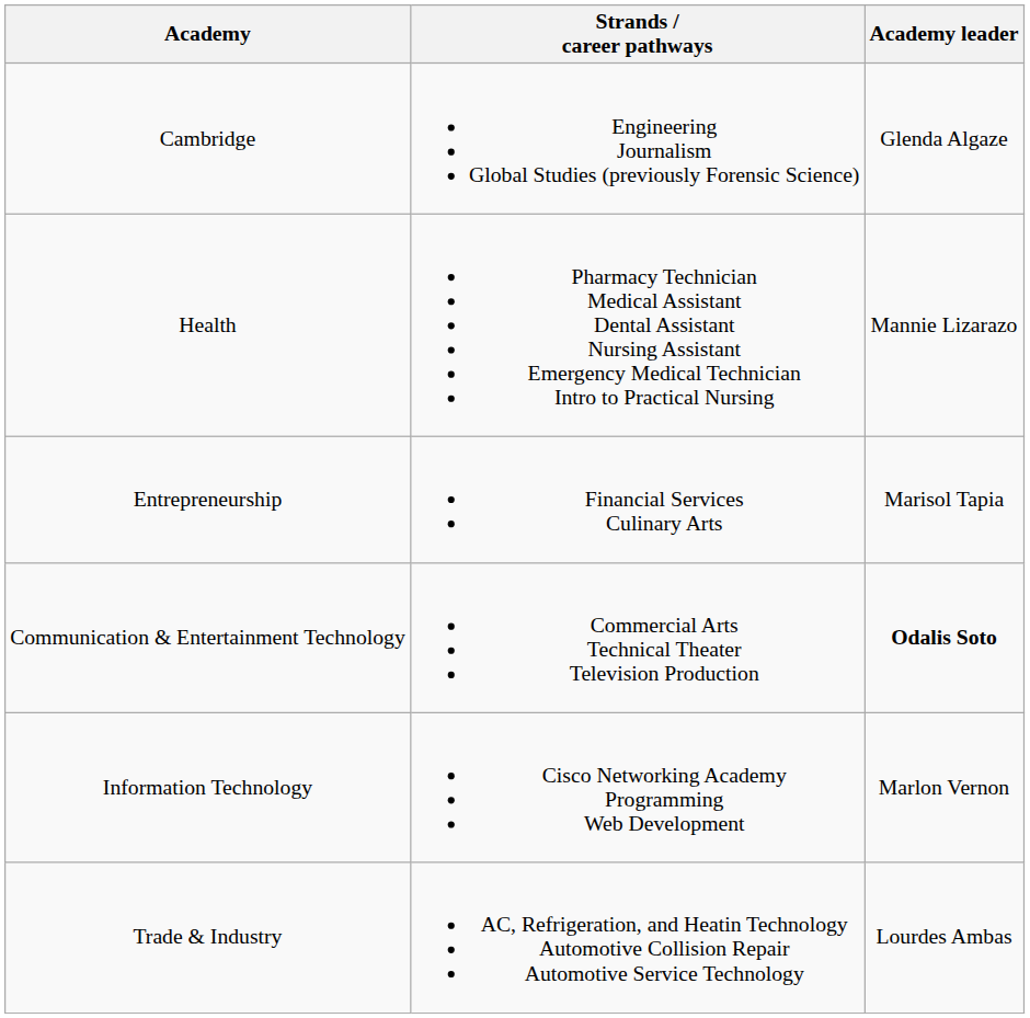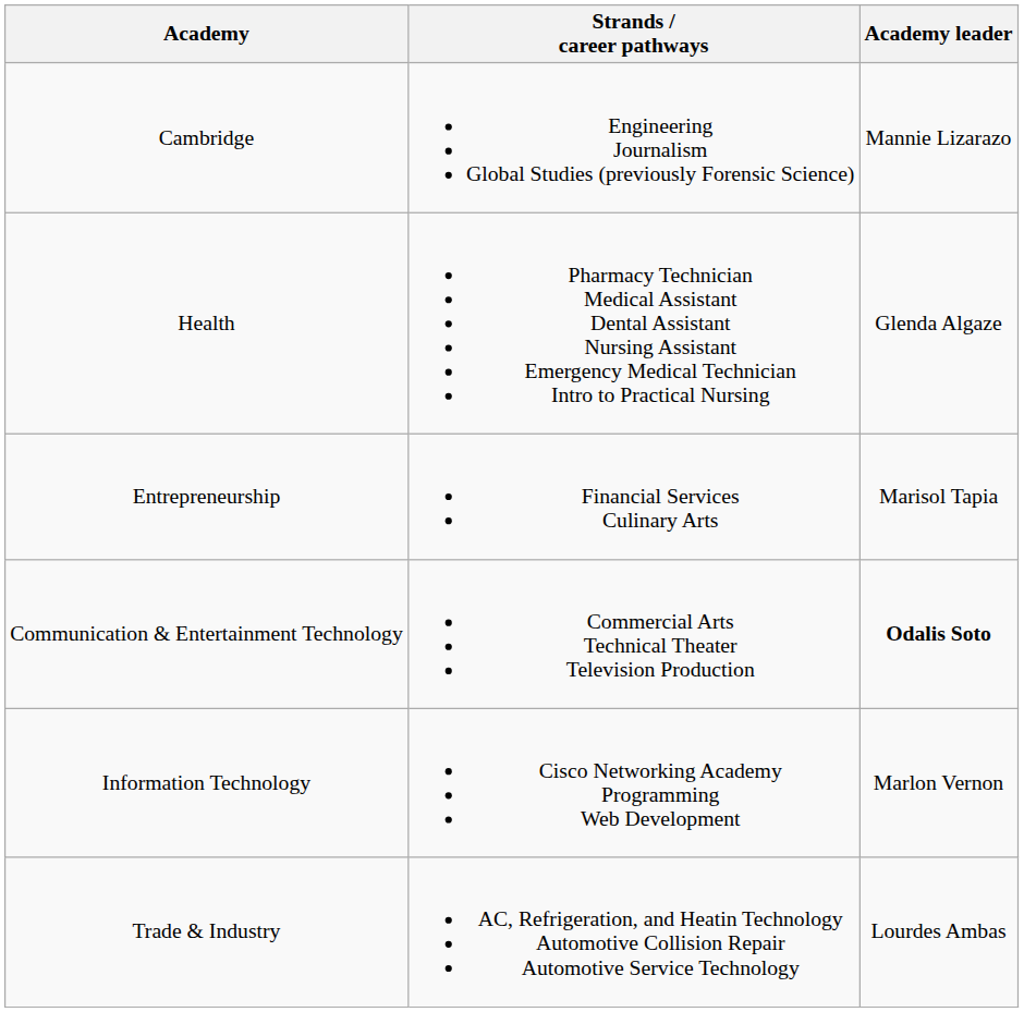Cambridge | Academy leader: Glenda Algaze -> Mannie Lizarazo
Health | Academy leader: Mannie Lizarazo -> Glenda Algaze
